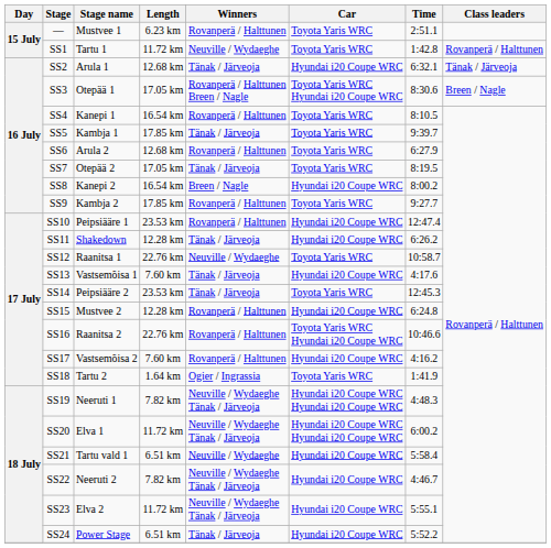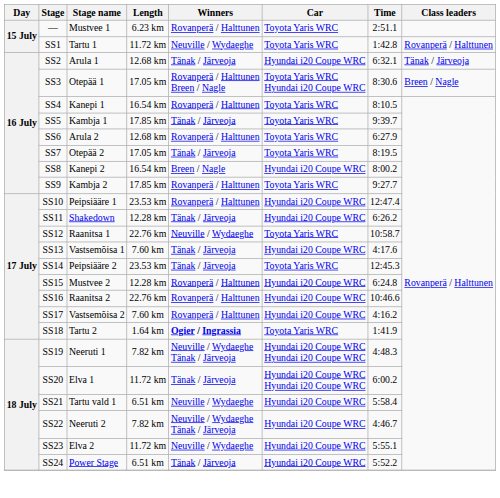SS16 | Car: Toyota Yaris WRC Hyundai i20 Coupe WRC -> Hyundai i20 Coupe WRC
SS18 | Winners: normal -> bold
SS20 | Winners: Neuville / Wydaeghe Tänak / Järveoja -> Tänak / Järveoja
SS23 | Winners: Neuville / Wydaeghe Tänak / Järveoja -> Neuville / Wydaeghe
